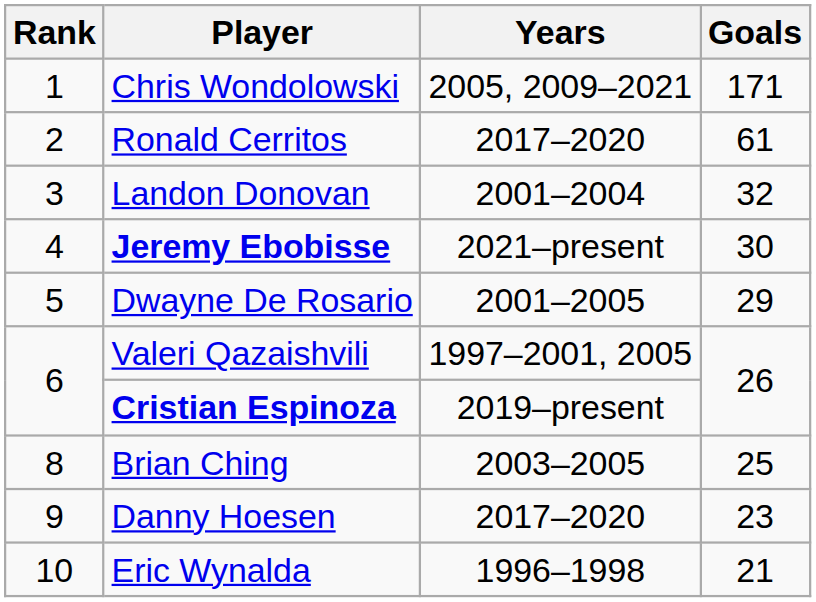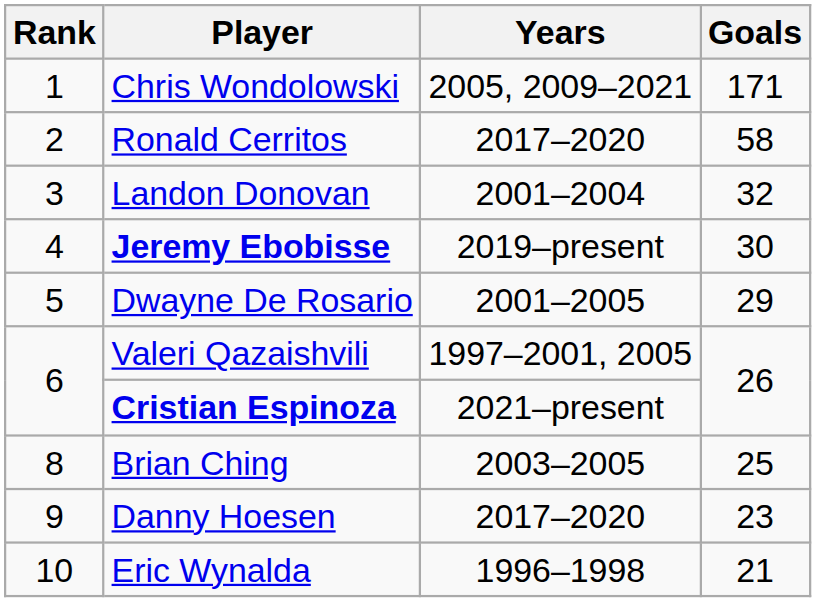Ronald Cerritos | Goals: 61 -> 58
Jeremy Ebobisse | Years: 2021–present -> 2019–present
Cristian Espinoza | Years: 2019–present -> 2021–present
